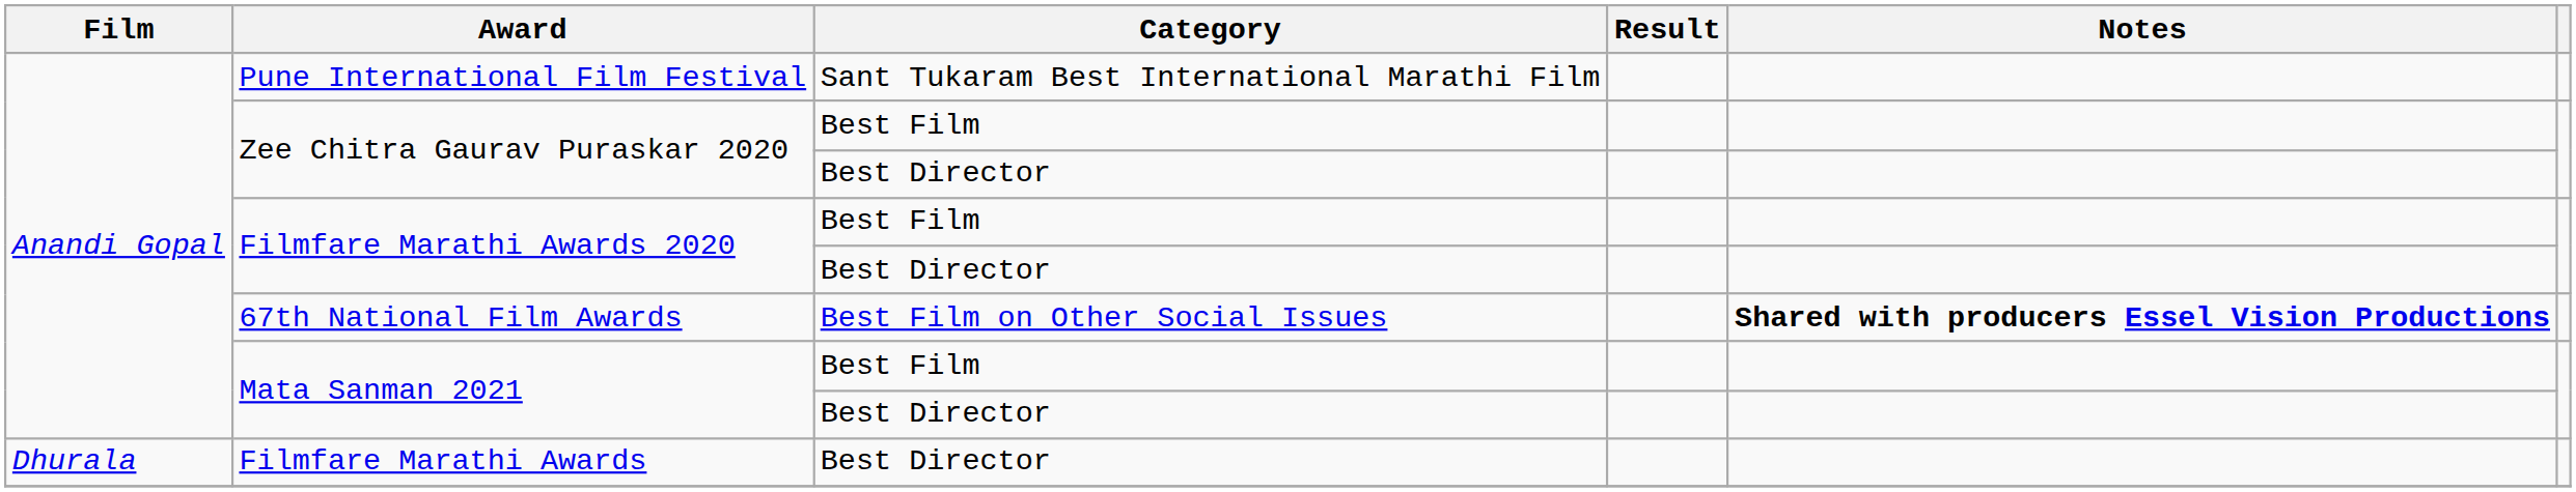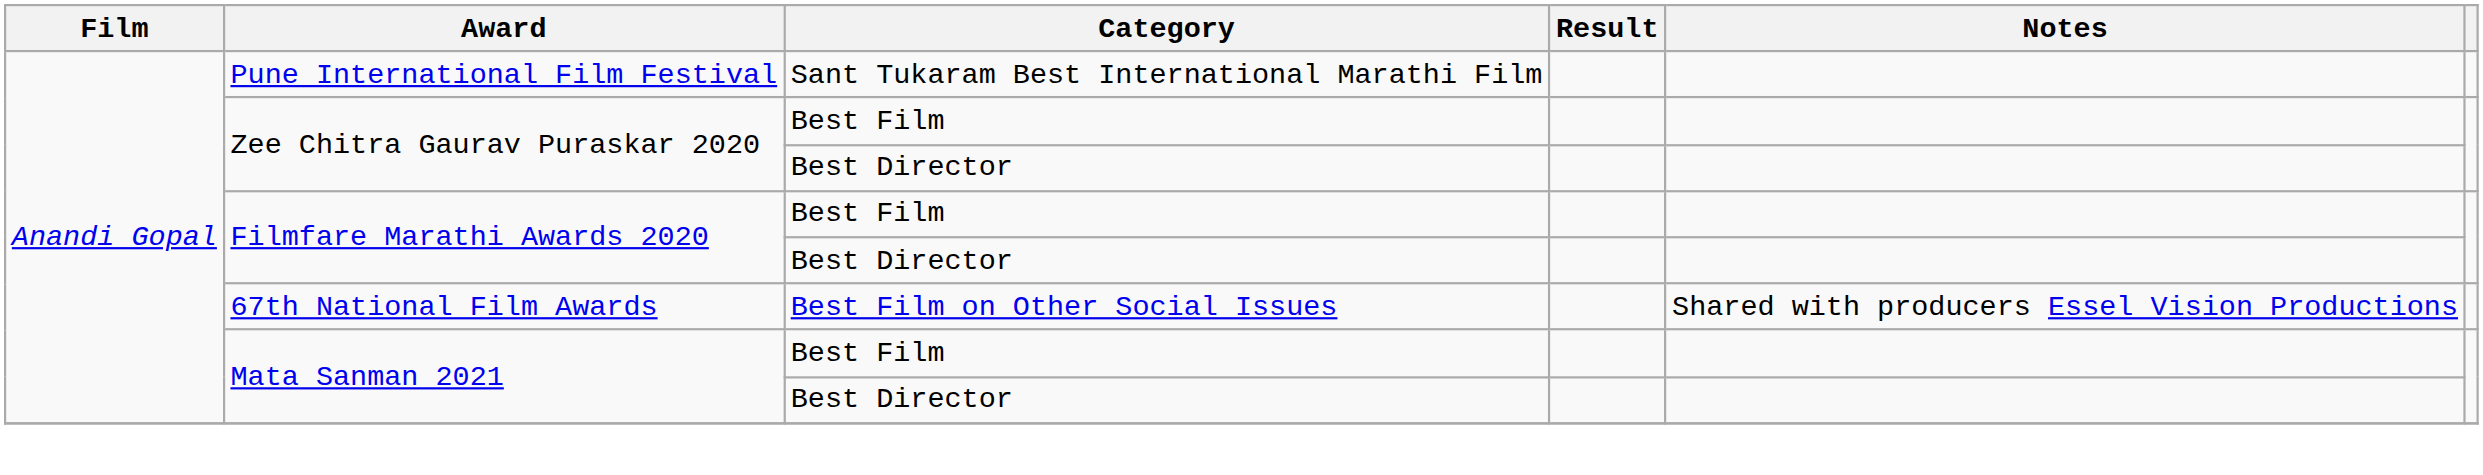67th National Film Awards | Notes: bold -> normal
- row: Dhurala | Filmfare Marathi Awards | Best Director
